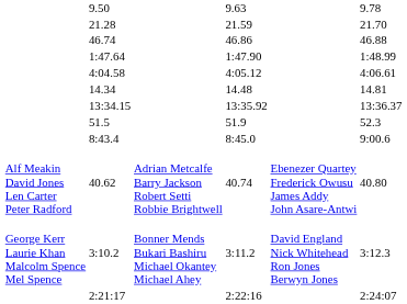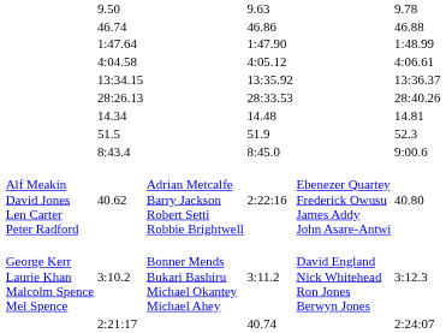- row: 21.28 | 21.59 | 21.70
rows swapped: 13:34.15 <-> 14.34
+ row: 28:26.13 | 28:33.53 | 28:40.26
40.62 | column 5: 40.74 -> 2:22:16
2:21:17 | column 5: 2:22:16 -> 40.74
